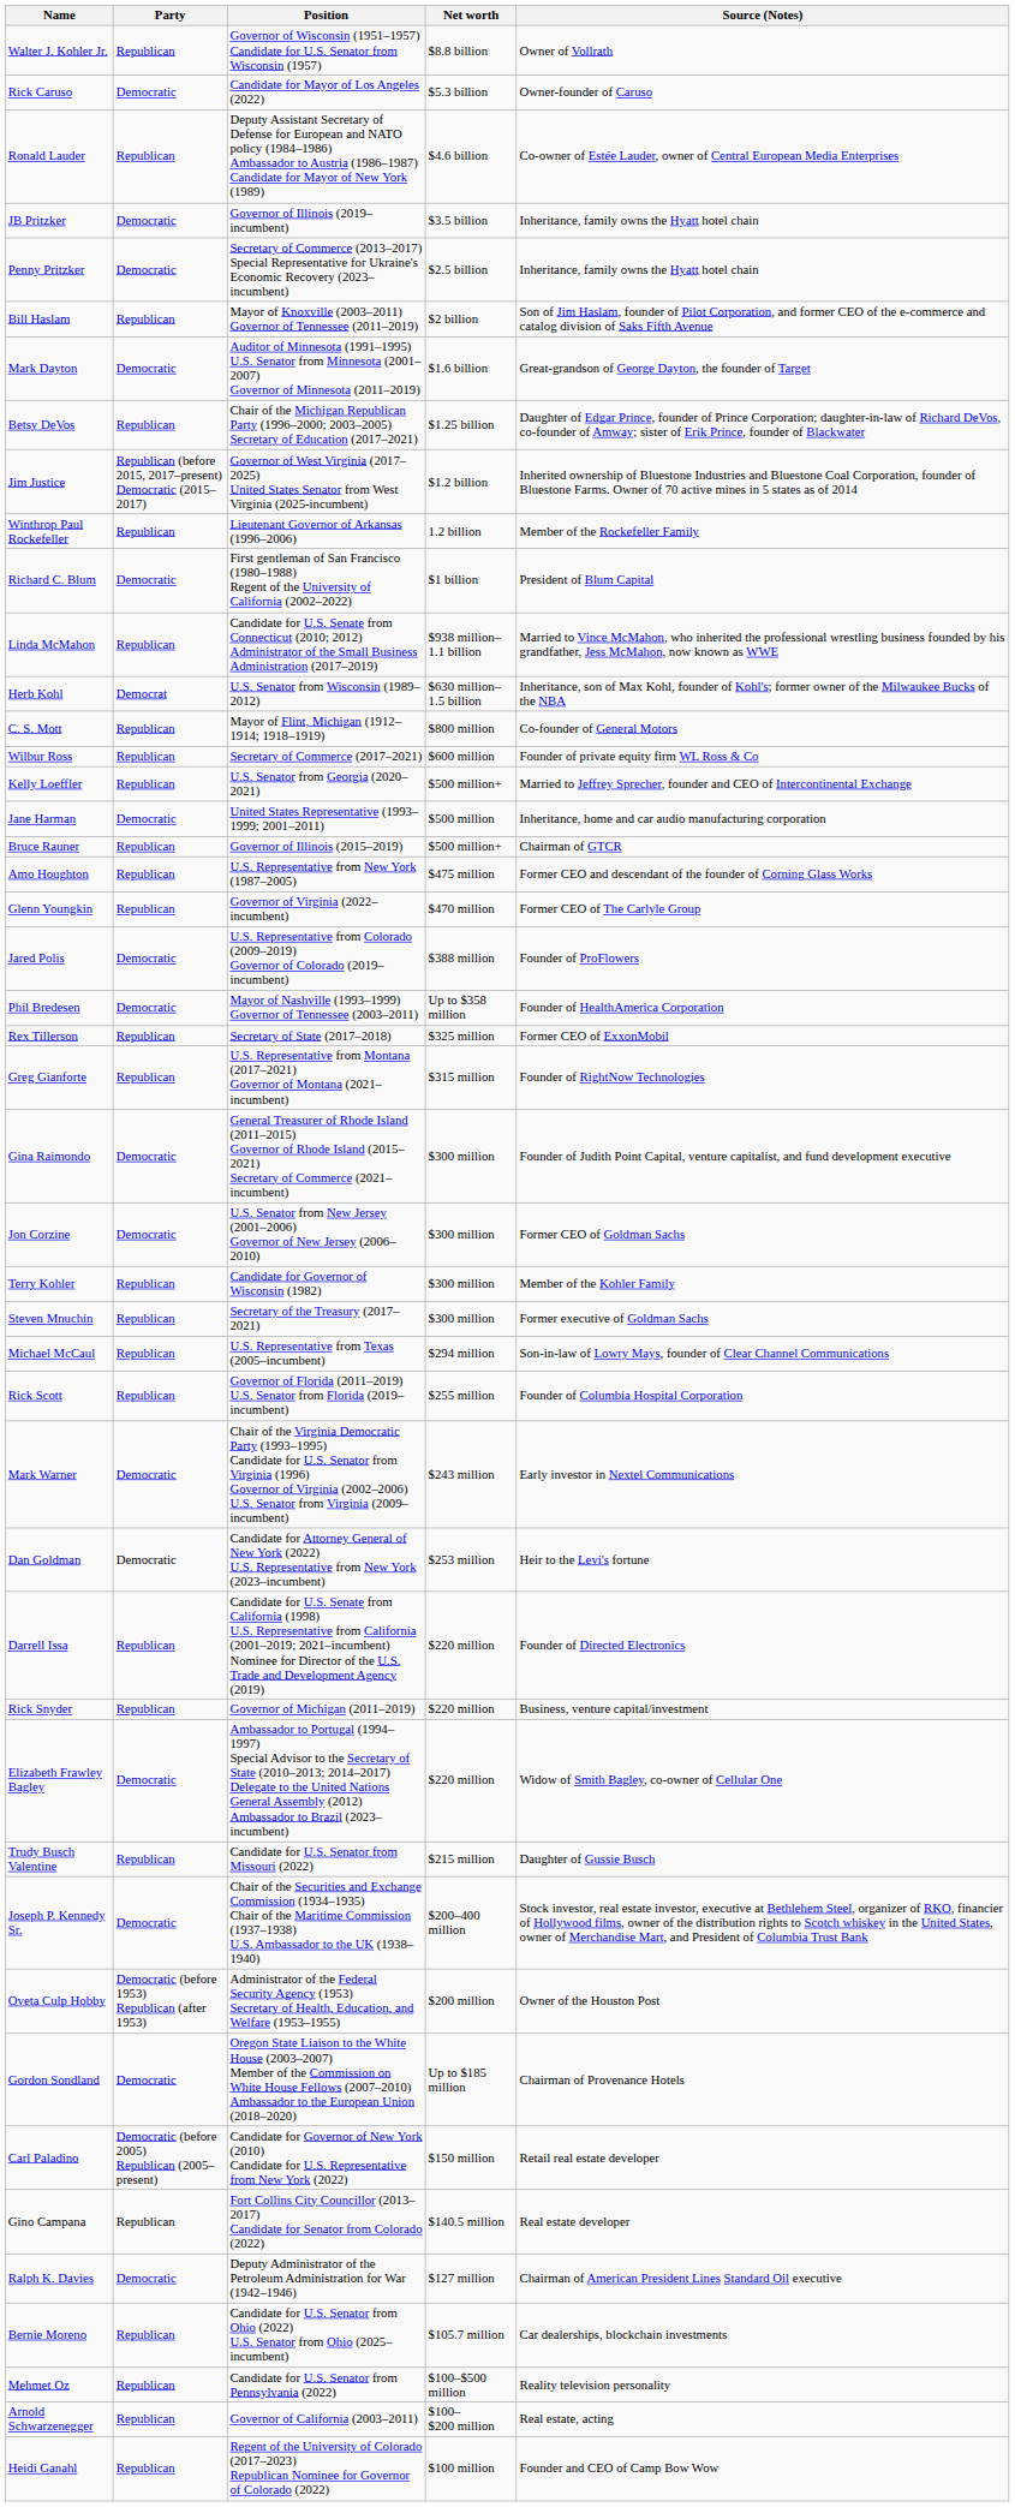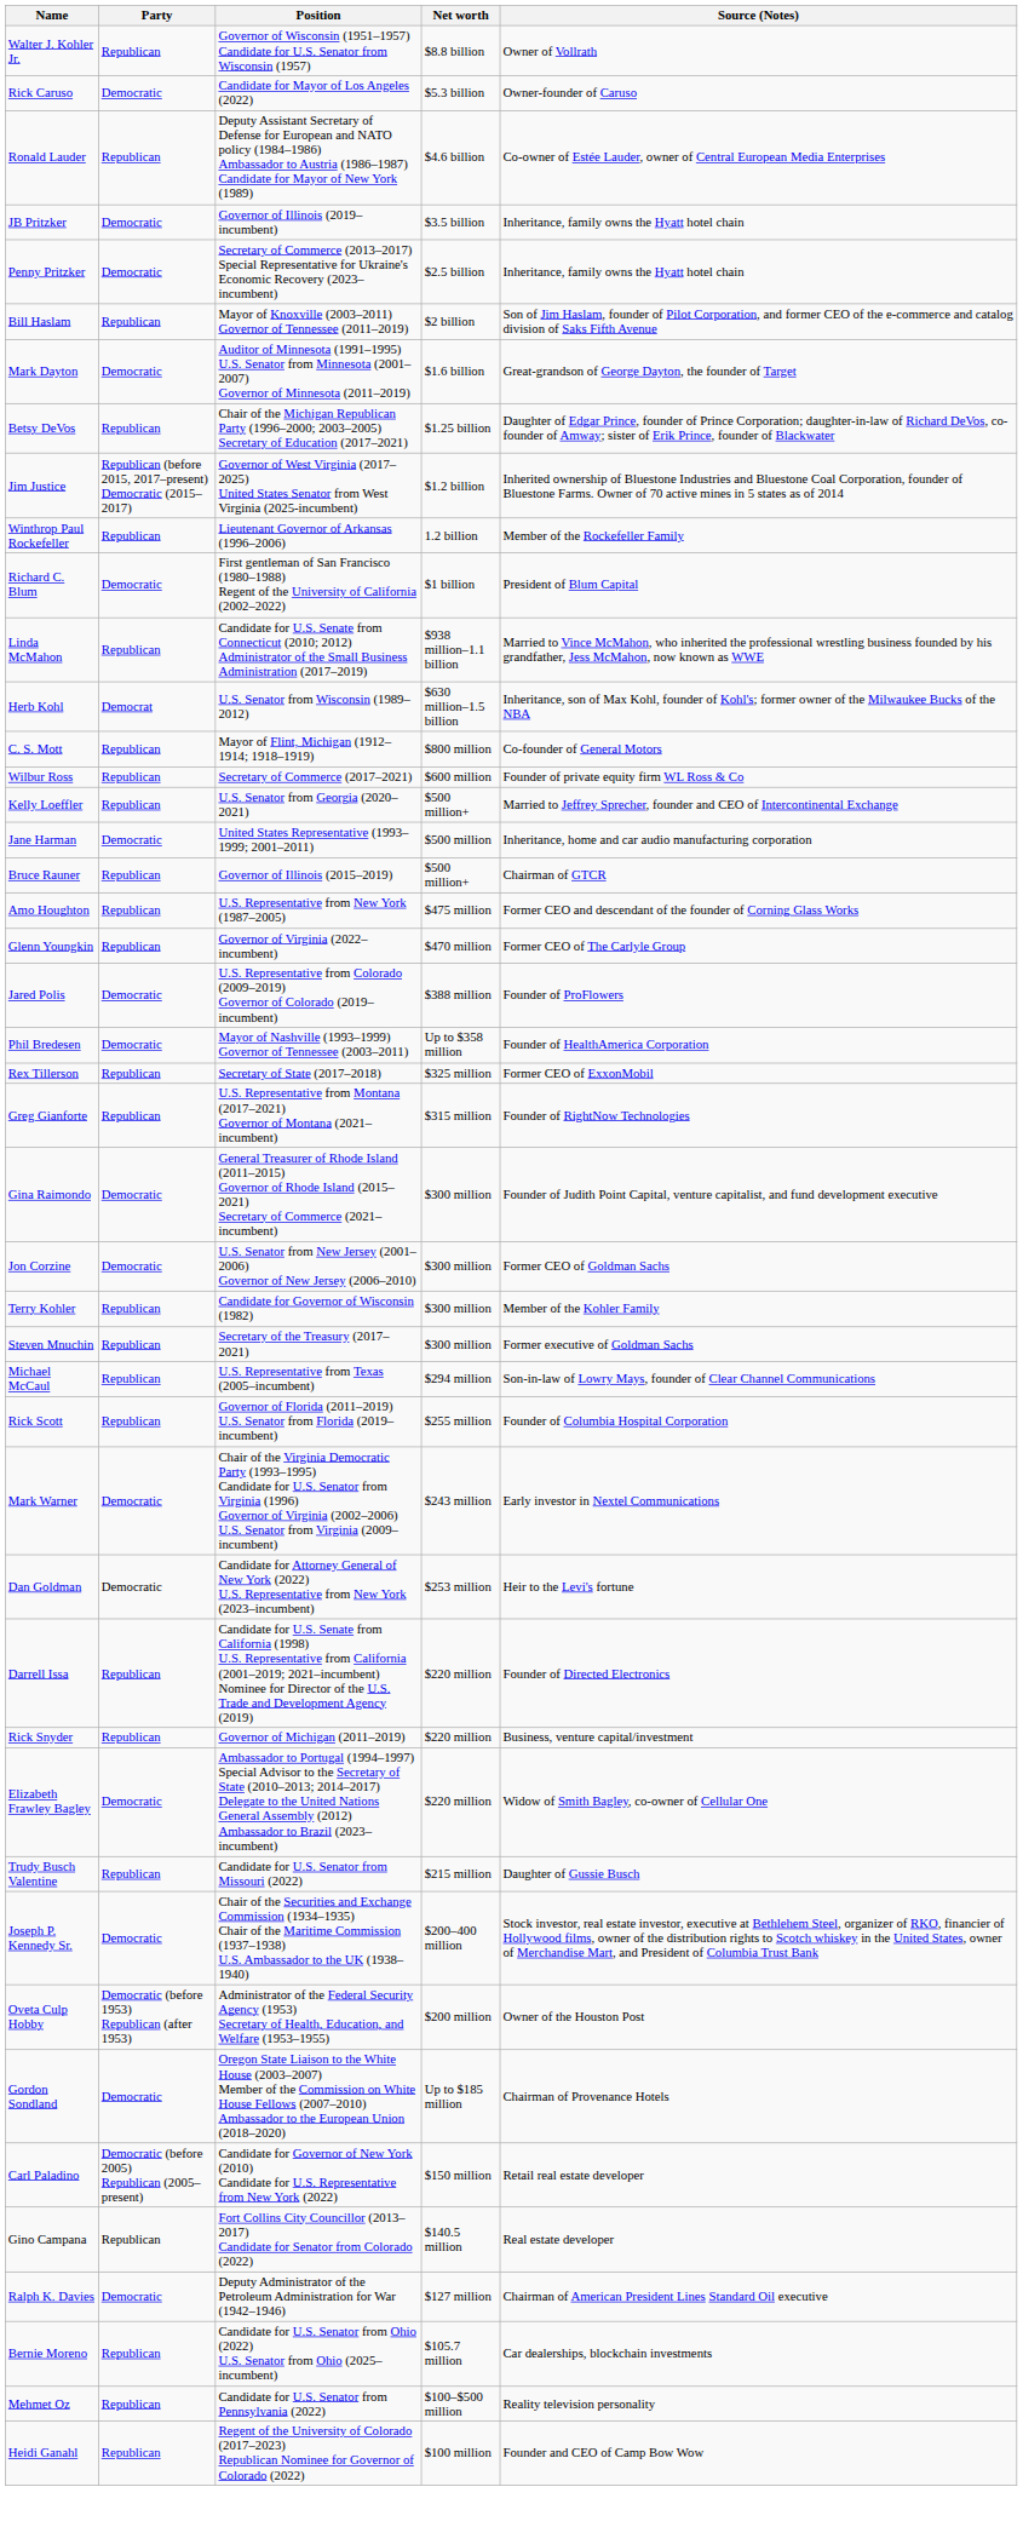- row: Arnold Schwarzenegger | Republican | Governor of California (2003–2011) | $100–$200 million | Real estate, acting
